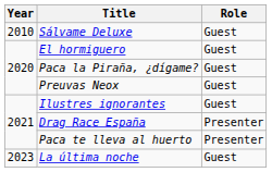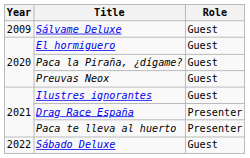Sálvame Deluxe | Year: 2010 -> 2009
+ row: 2022 | Sábado Deluxe | Guest
- row: 2023 | La última noche | Guest
